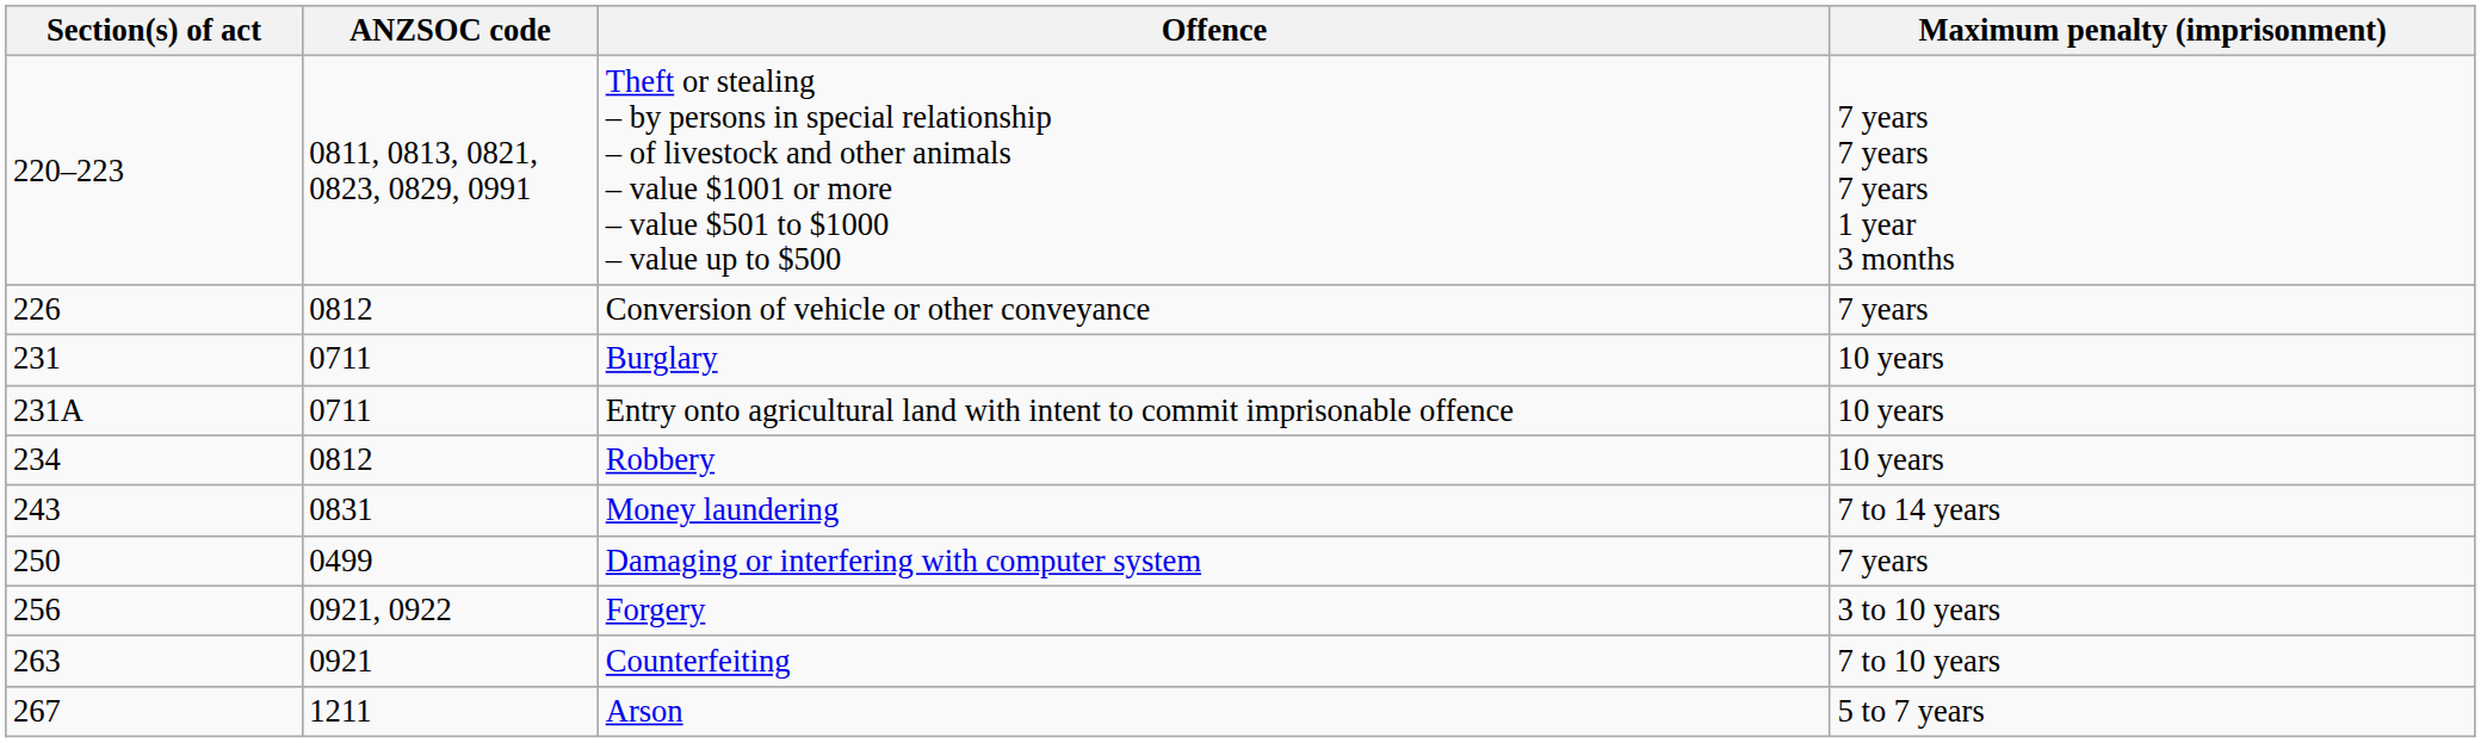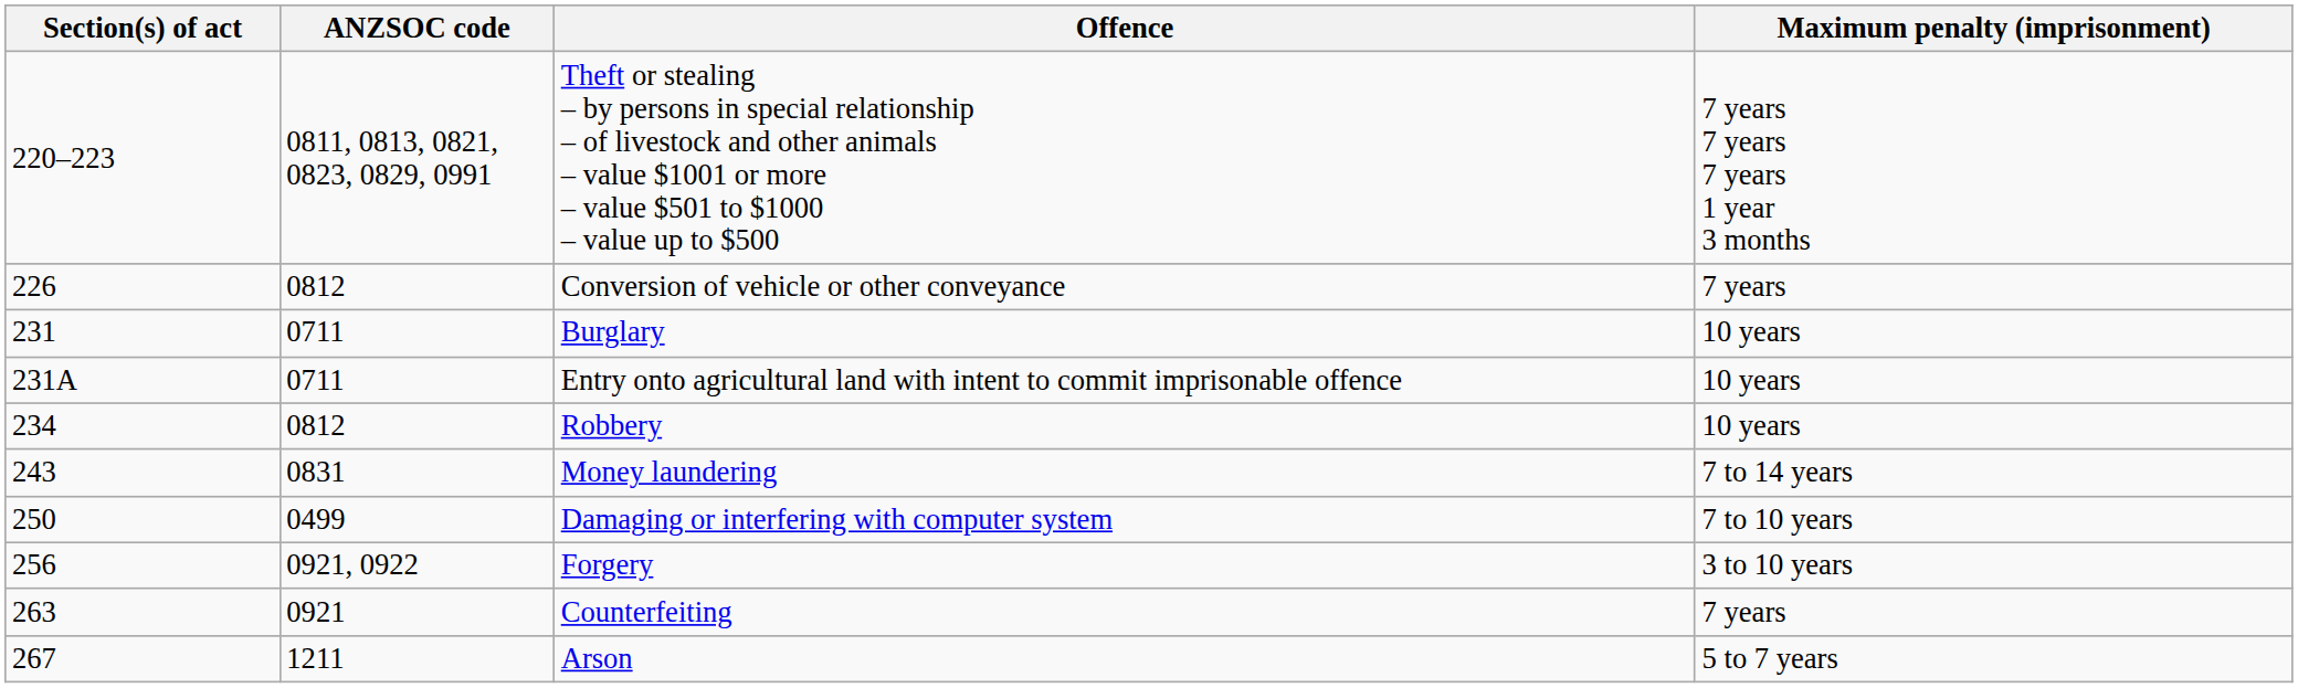Damaging or interfering with computer system | Maximum penalty (imprisonment): 7 years -> 7 to 10 years
Counterfeiting | Maximum penalty (imprisonment): 7 to 10 years -> 7 years
